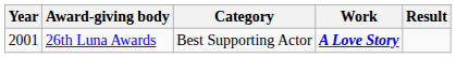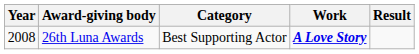26th Luna Awards | Year: 2001 -> 2008
